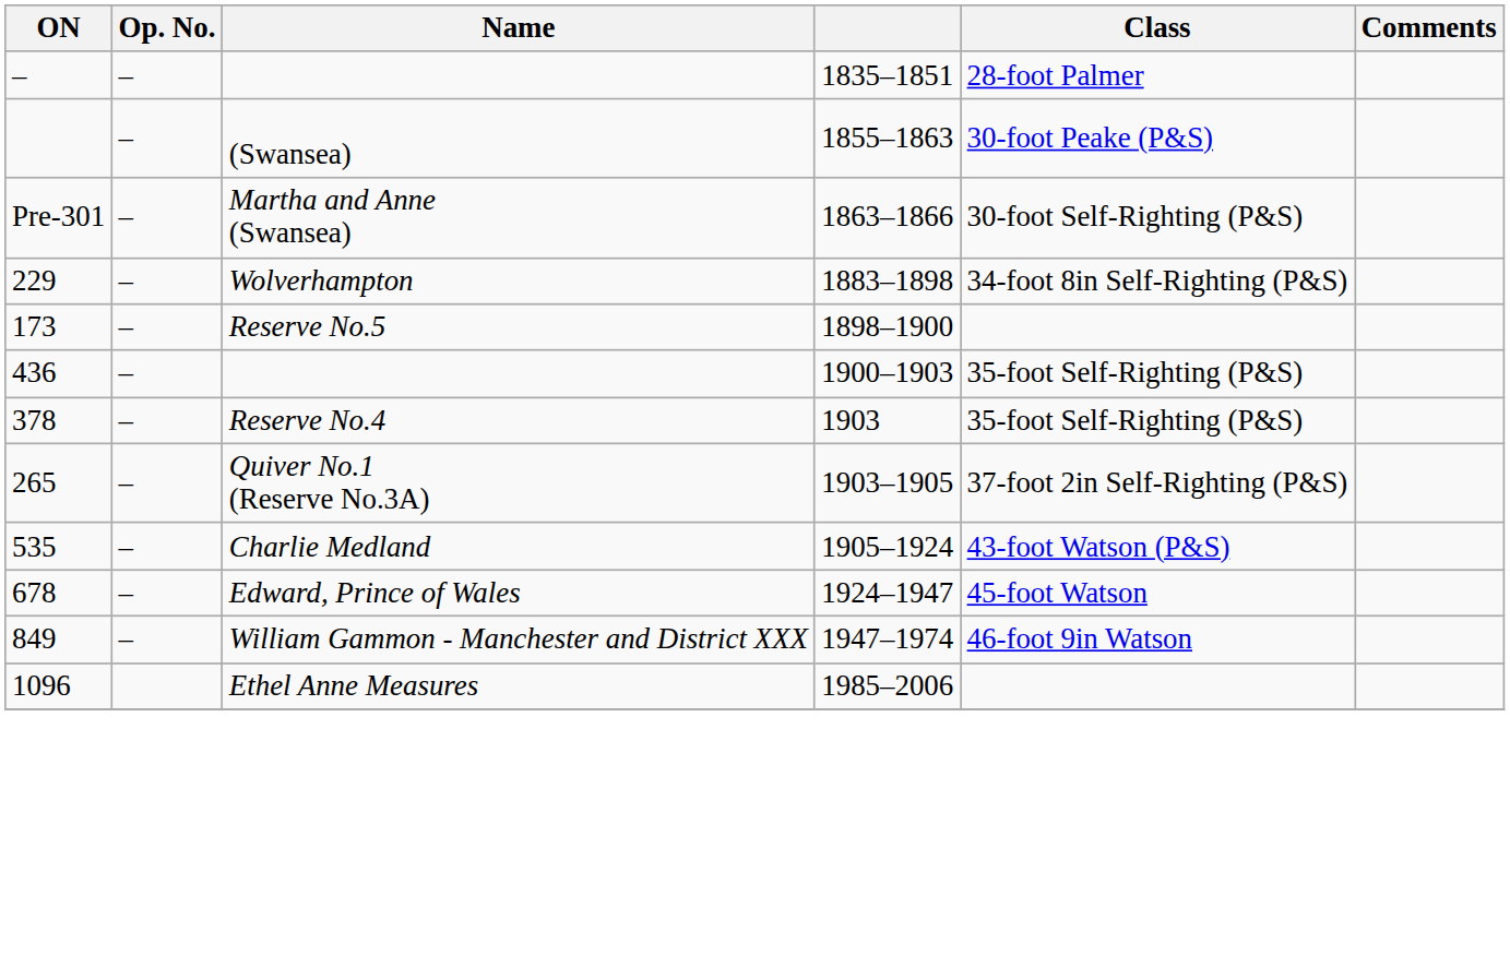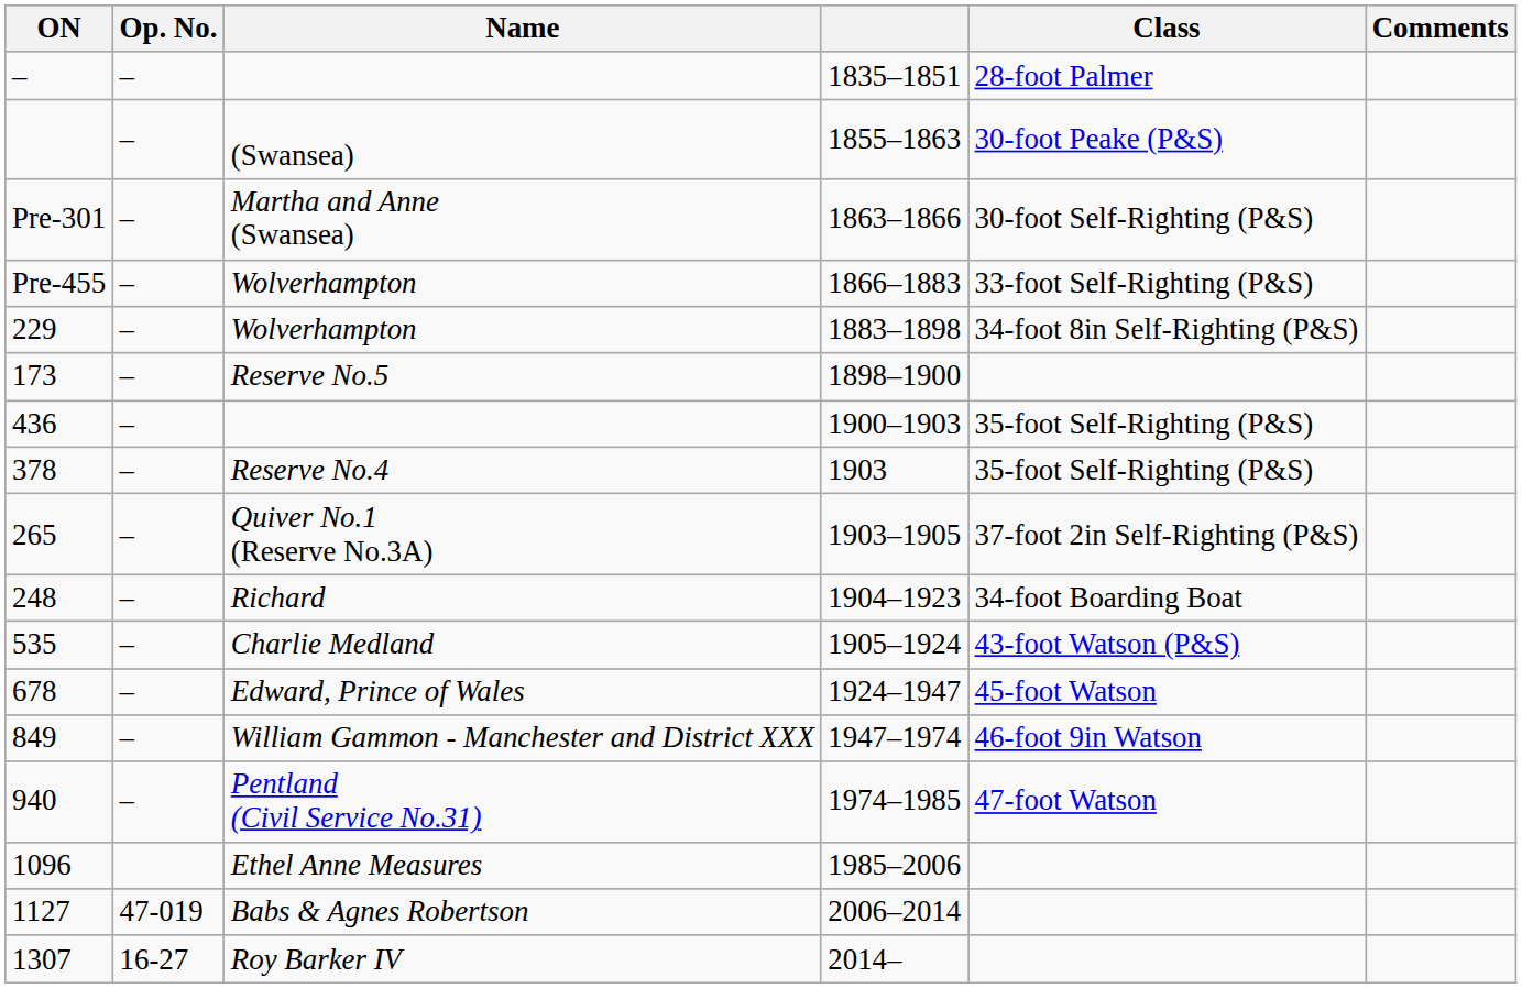+ row: Pre-455 | – | Wolverhampton | 1866–1883 | 33-foot Self-Righting (P&S)
+ row: 248 | – | Richard | 1904–1923 | 34-foot Boarding Boat
+ row: 940 | – | Pentland (Civil Service No.31) | 1974–1985 | 47-foot Watson
+ row: 1127 | 47-019 | Babs & Agnes Robertson | 2006–2014
+ row: 1307 | 16-27 | Roy Barker IV | 2014–
